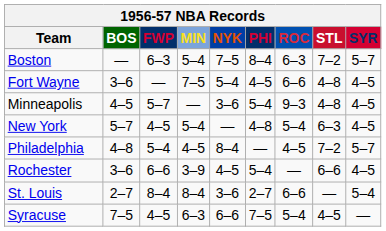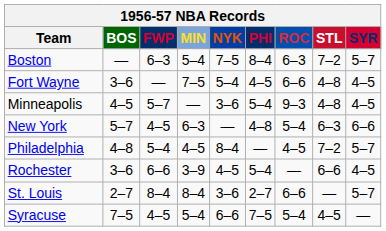New York | MIN: 5–4 -> 6–3
New York | SYR: 4–5 -> 6–6
St. Louis | SYR: 5–4 -> 5–7
Syracuse | MIN: 6–3 -> 5–4
